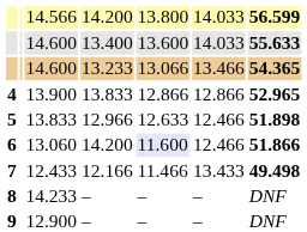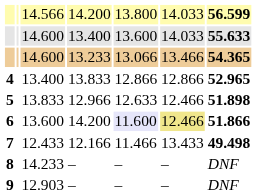4 | column 3: 13.900 -> 13.400
6 | column 3: 13.060 -> 13.600
6 | column 6: no background -> khaki background
9 | column 3: 12.900 -> 12.903
